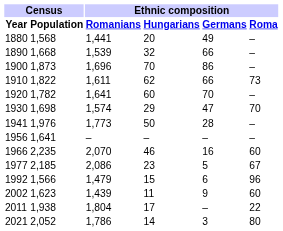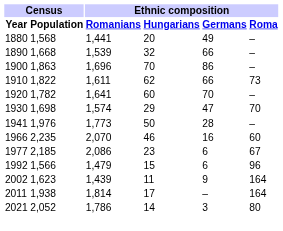1900 | Census / Population: 1,873 -> 1,863
- row: 1956 | 1,641 | – | – | – | –
1977 | Ethnic composition / Germans: 5 -> 6
2002 | Ethnic composition / Roma: 60 -> 164
2011 | Ethnic composition / Romanians: 1,804 -> 1,814
2011 | Ethnic composition / Roma: 22 -> 164
